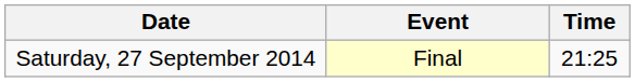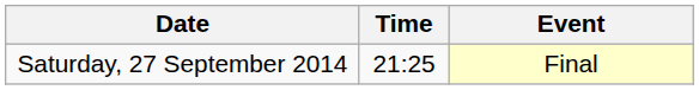columns swapped: Time <-> Event
